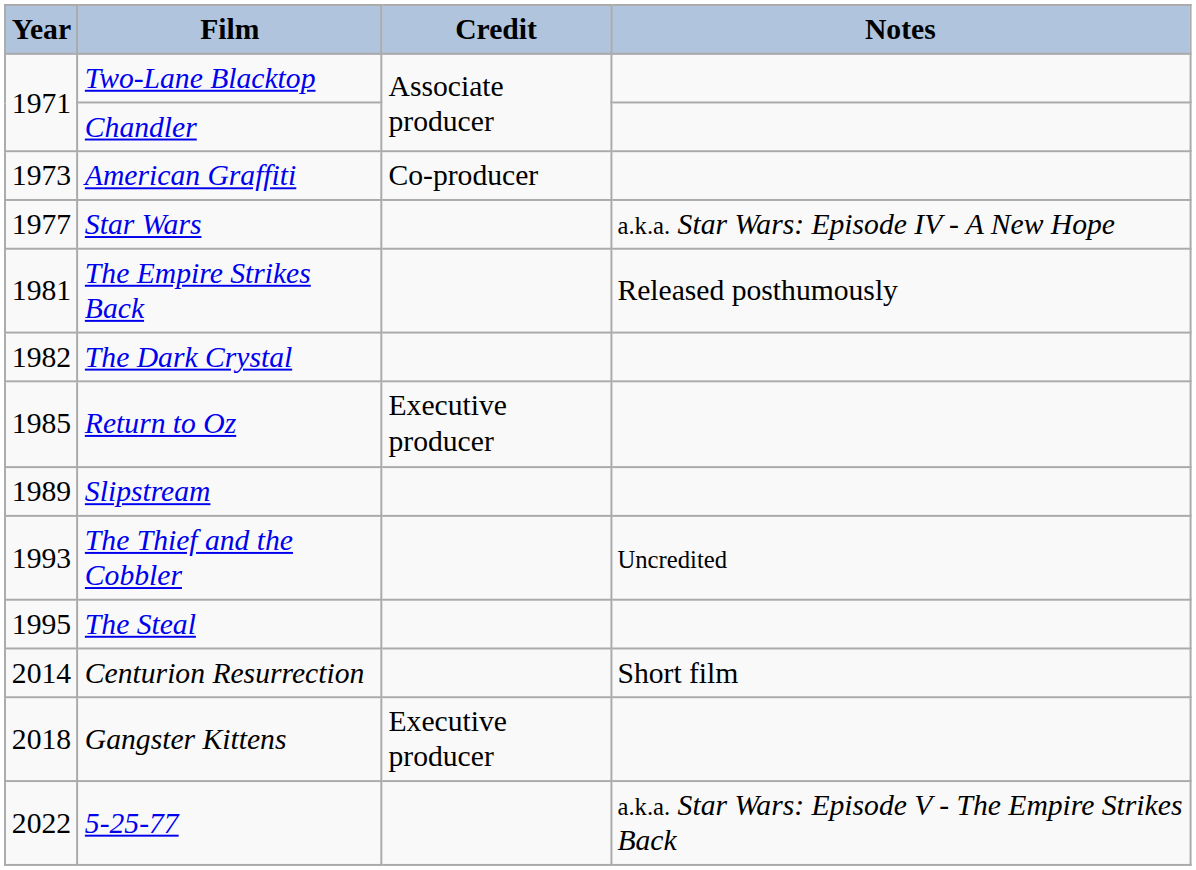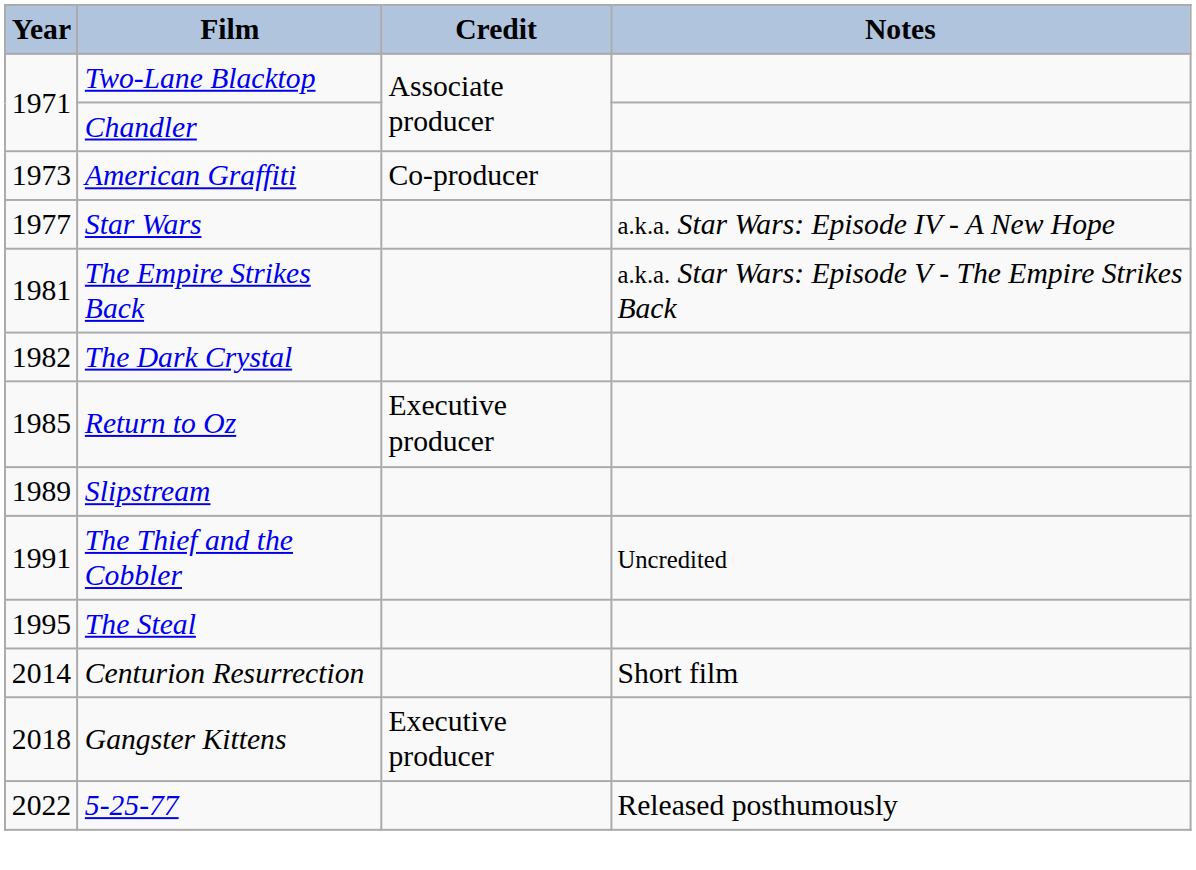The Empire Strikes Back | Notes: Released posthumously -> a.k.a. Star Wars: Episode V - The Empire Strikes Back
The Thief and the Cobbler | Year: 1993 -> 1991
5-25-77 | Notes: a.k.a. Star Wars: Episode V - The Empire Strikes Back -> Released posthumously
